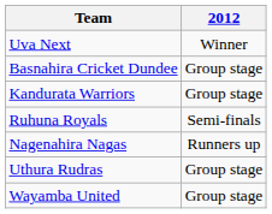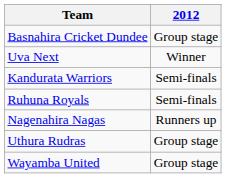rows swapped: Uva Next <-> Basnahira Cricket Dundee
Kandurata Warriors | 2012: Group stage -> Semi-finals
